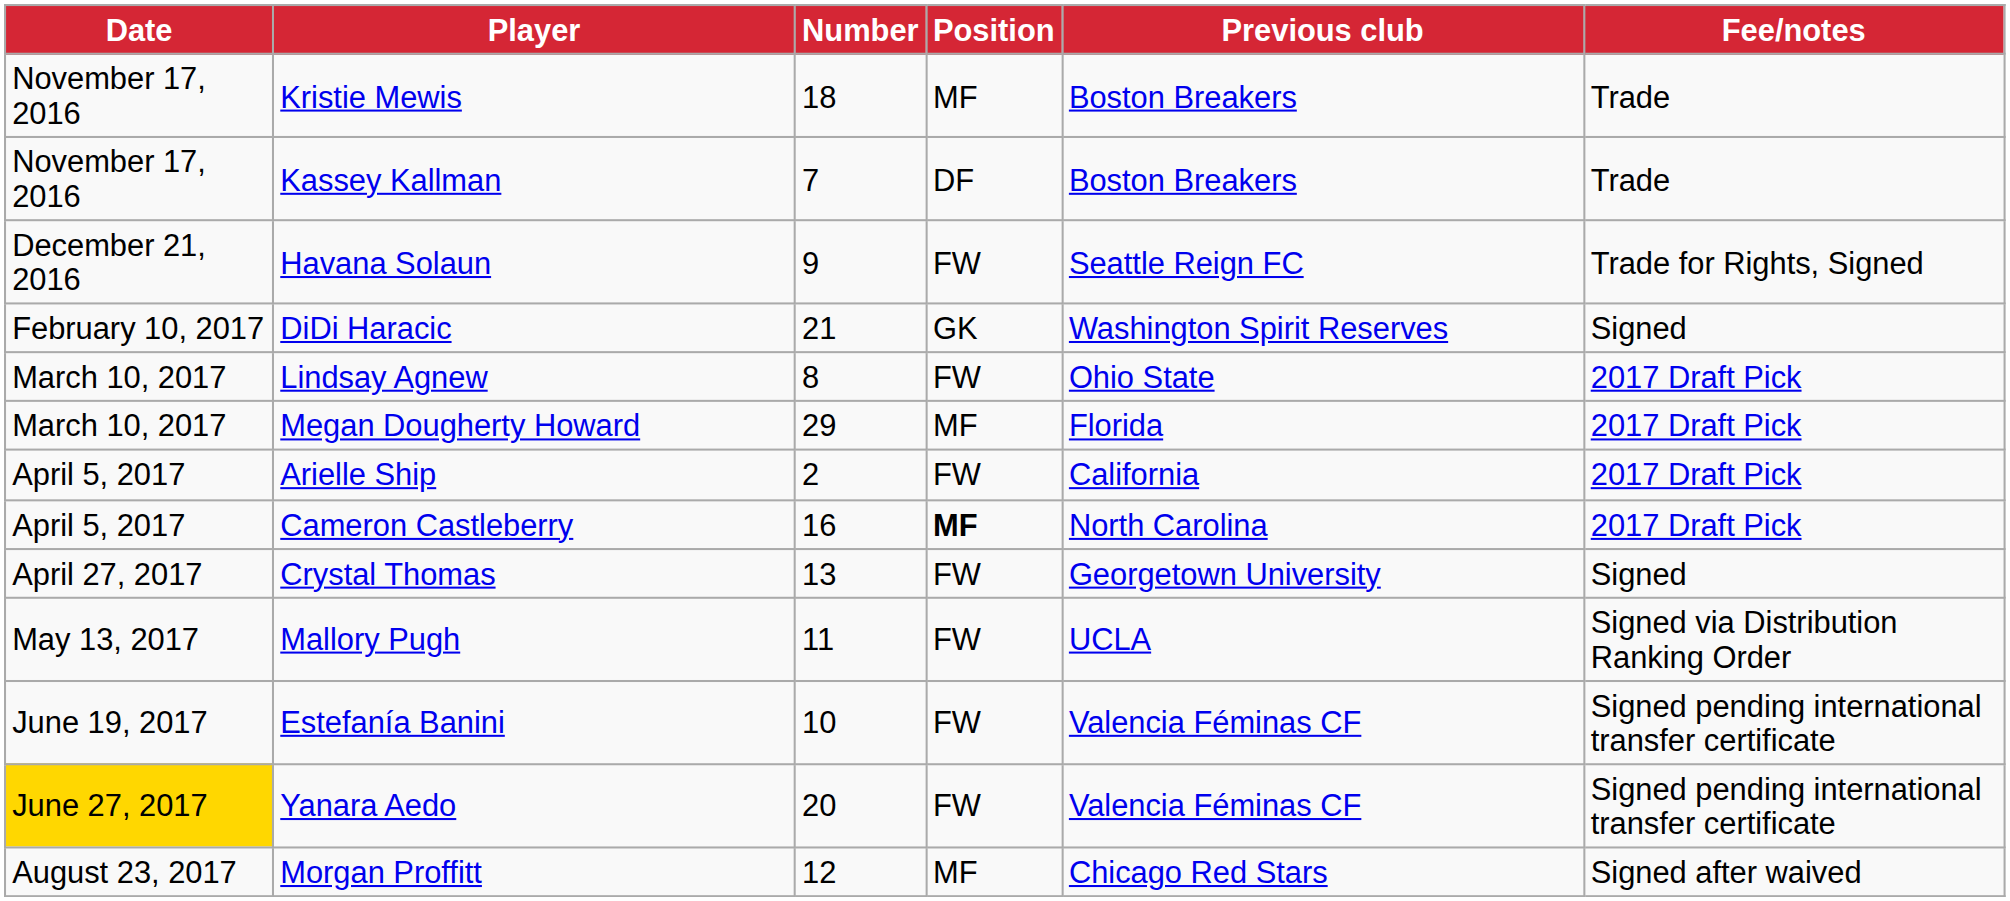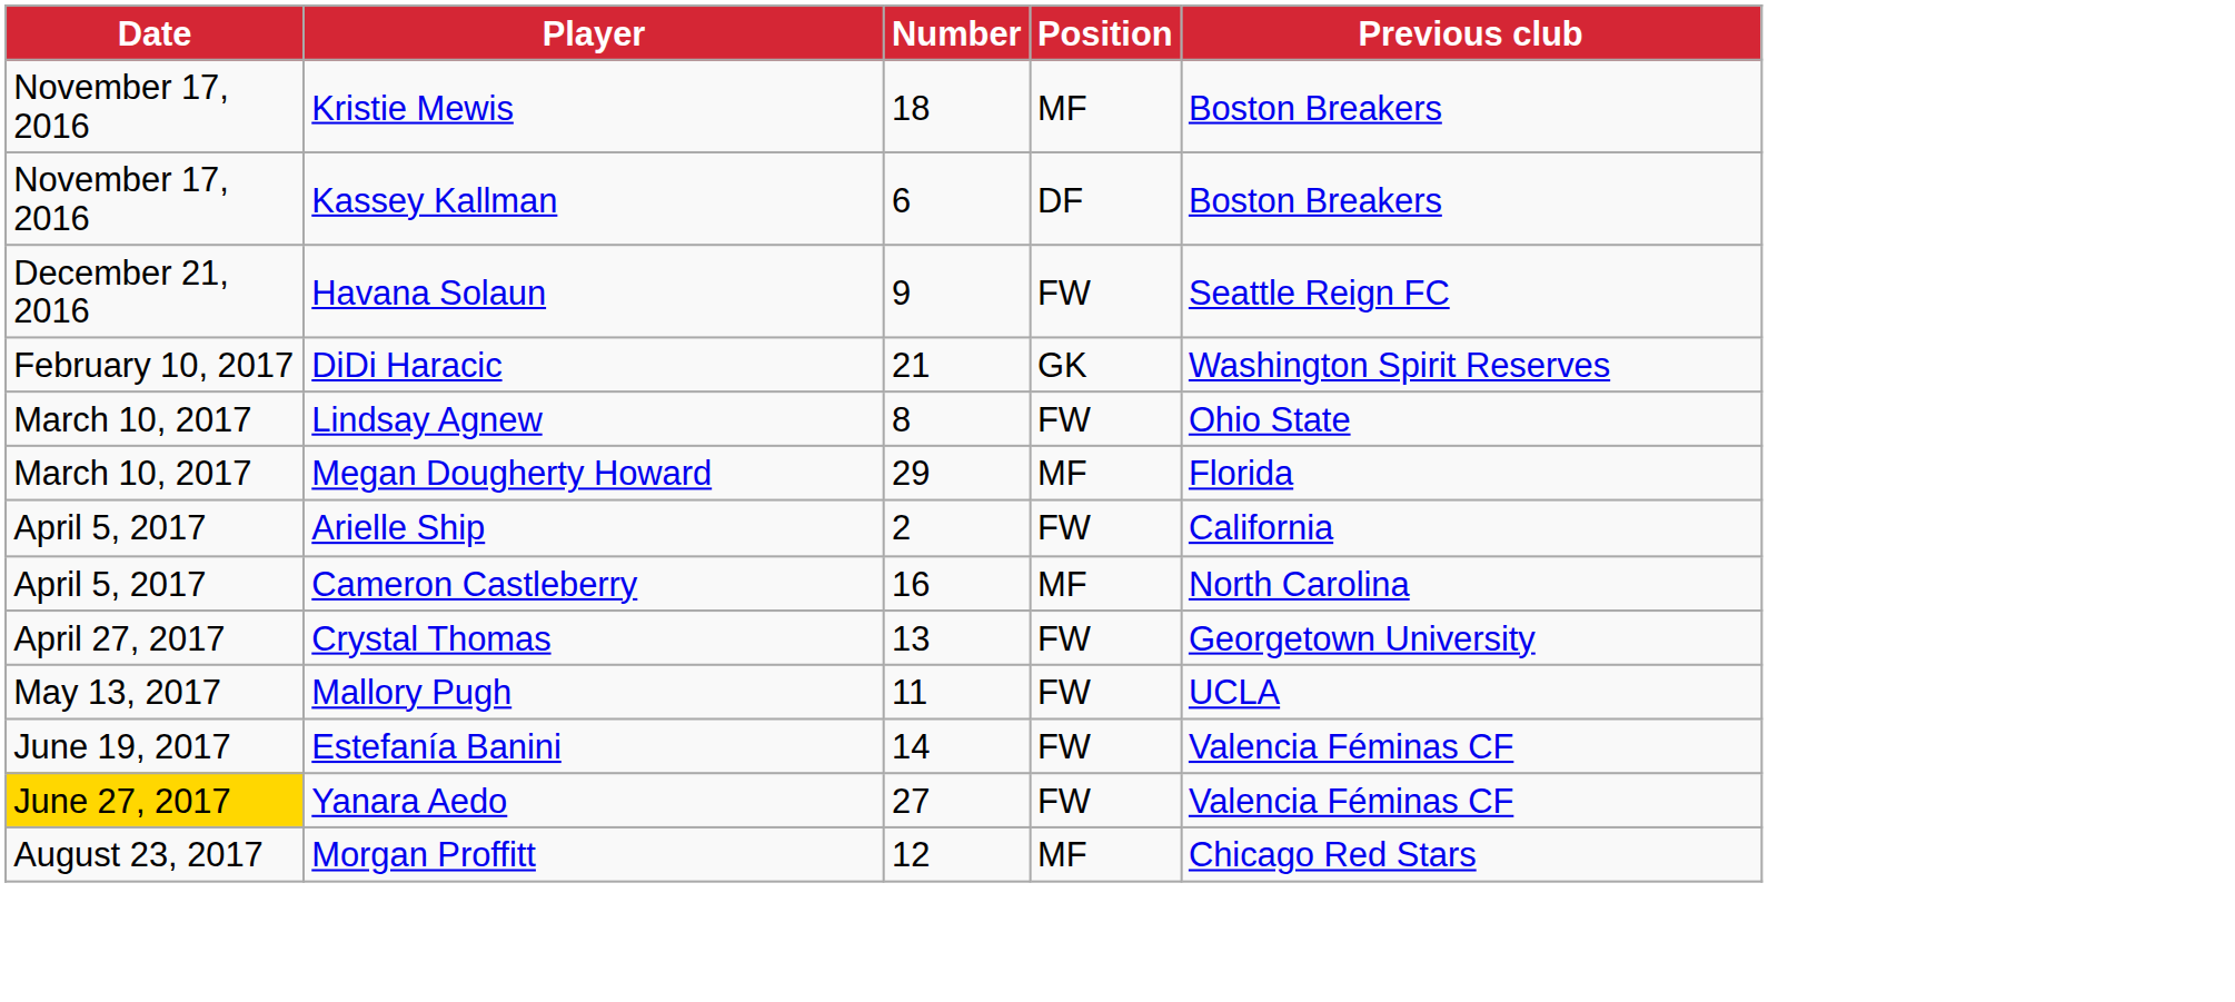- column: Fee/notes | Trade | Trade | Trade for Rights, Signed | Signed | 2017 Draft Pick | 2017 Draft Pick | 2017 Draft Pick | 2017 Draft Pick | Signed | Signed via Distribution Ranking Order | Signed pending international transfer certificate | Signed pending international transfer certificate | Signed after waived
Kassey Kallman | Number: 7 -> 6
Cameron Castleberry | Position: bold -> normal
Estefanía Banini | Number: 10 -> 14
Yanara Aedo | Number: 20 -> 27
